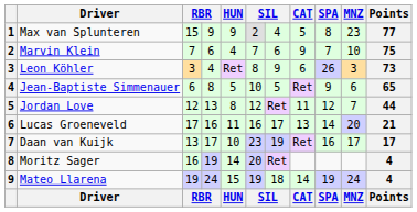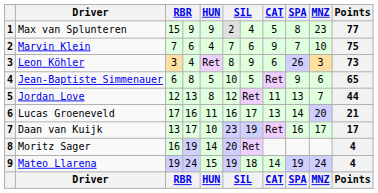Jordan Love | SPA: 12 -> 13
